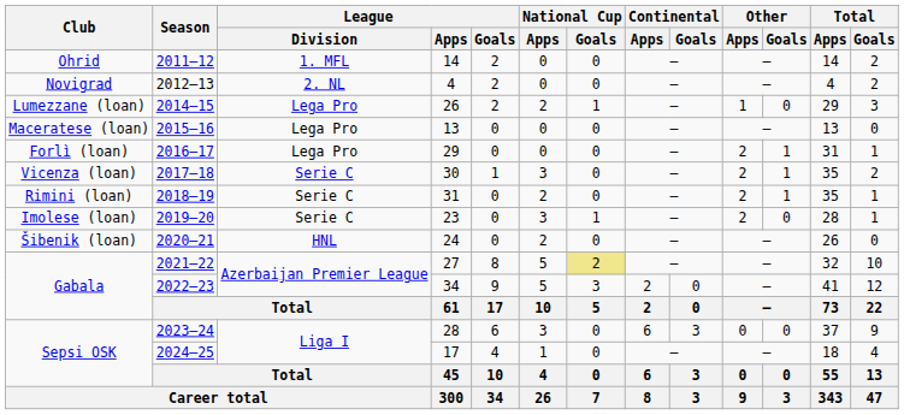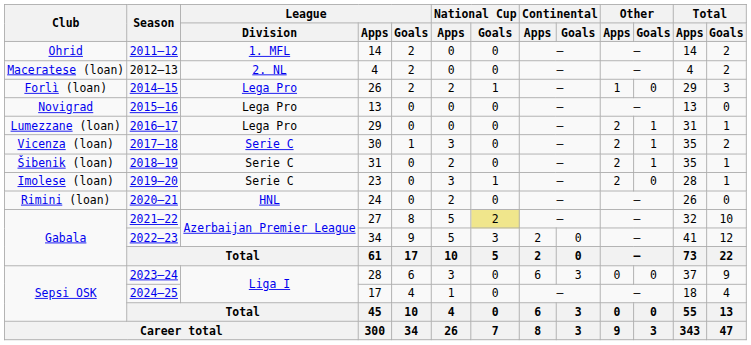2012–13 | Club: Novigrad -> Maceratese (loan)
2014–15 | Club: Lumezzane (loan) -> Forlì (loan)
2015–16 | Club: Maceratese (loan) -> Novigrad
2016–17 | Club: Forlì (loan) -> Lumezzane (loan)
2018–19 | Club: Rimini (loan) -> Šibenik (loan)
2020–21 | Club: Šibenik (loan) -> Rimini (loan)
